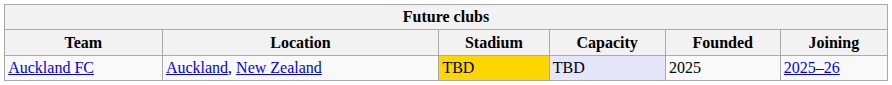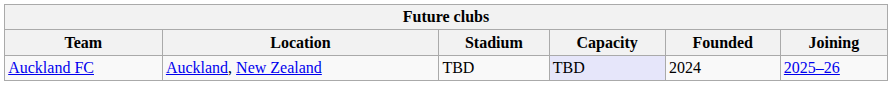Auckland FC | Stadium: gold background -> no background
Auckland FC | Founded: 2025 -> 2024
